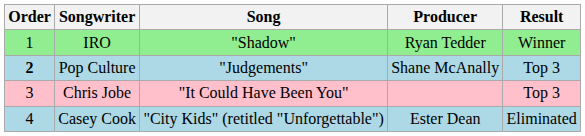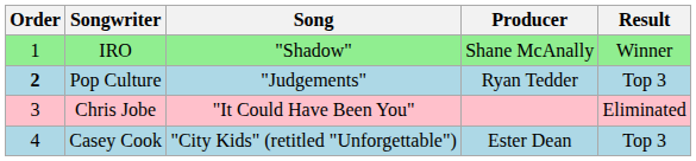IRO | Producer: Ryan Tedder -> Shane McAnally
Pop Culture | Producer: Shane McAnally -> Ryan Tedder
Chris Jobe | Result: Top 3 -> Eliminated
Casey Cook | Result: Eliminated -> Top 3
